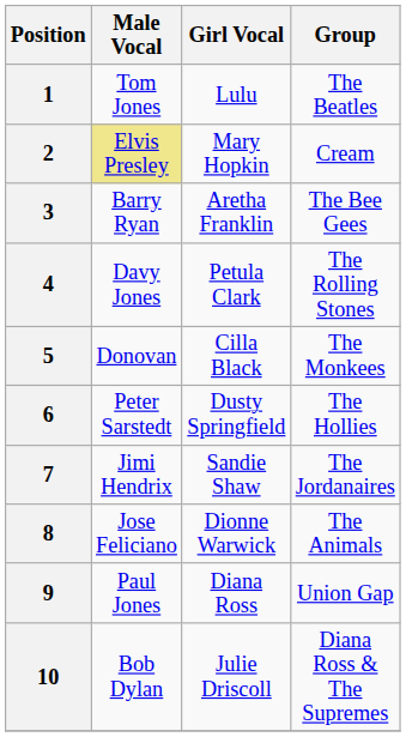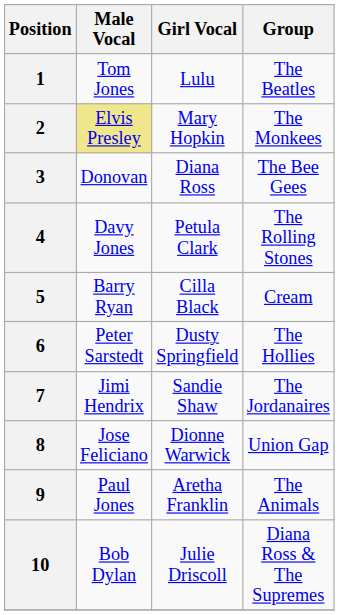2 | Group: Cream -> The Monkees
3 | Male Vocal: Barry Ryan -> Donovan
3 | Girl Vocal: Aretha Franklin -> Diana Ross
5 | Male Vocal: Donovan -> Barry Ryan
5 | Group: The Monkees -> Cream
8 | Group: The Animals -> Union Gap
9 | Girl Vocal: Diana Ross -> Aretha Franklin
9 | Group: Union Gap -> The Animals
